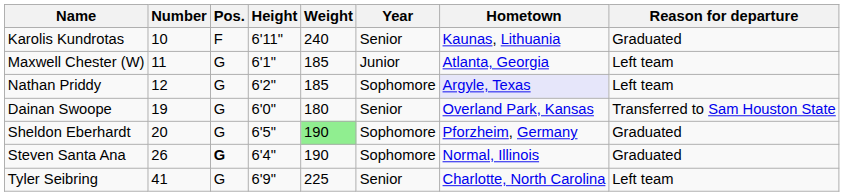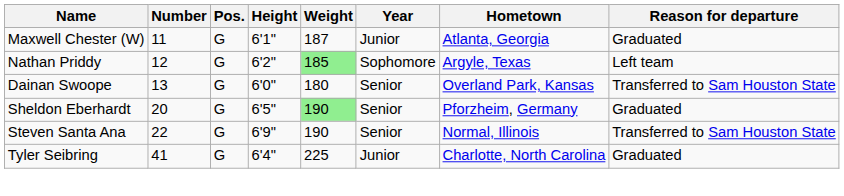- row: Karolis Kundrotas | 10 | F | 6'11" | 240 | Senior | Kaunas, Lithuania | Graduated
Maxwell Chester (W) | Weight: 185 -> 187
Maxwell Chester (W) | Reason for departure: Left team -> Graduated
Nathan Priddy | Weight: no background -> lightgreen background
Nathan Priddy | Hometown: lavender background -> no background
Dainan Swoope | Number: 19 -> 13
Sheldon Eberhardt | Year: Sophomore -> Senior
Steven Santa Ana | Number: 26 -> 22
Steven Santa Ana | Pos.: bold -> normal
Steven Santa Ana | Height: 6'4" -> 6'9"
Steven Santa Ana | Year: Sophomore -> Senior
Steven Santa Ana | Reason for departure: Graduated -> Transferred to Sam Houston State
Tyler Seibring | Height: 6'9" -> 6'4"
Tyler Seibring | Year: Senior -> Junior
Tyler Seibring | Reason for departure: Left team -> Graduated
